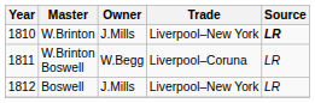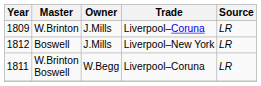W.Brinton | Year: 1810 -> 1809
W.Brinton | Trade: Liverpool–New York -> Liverpool–Coruna
W.Brinton | Source: bold -> normal
rows swapped: W.Brinton Boswell <-> Boswell
